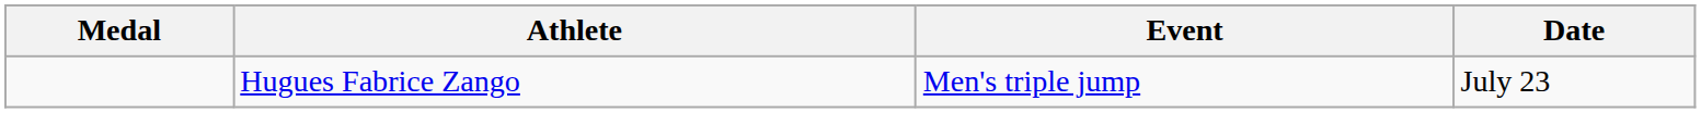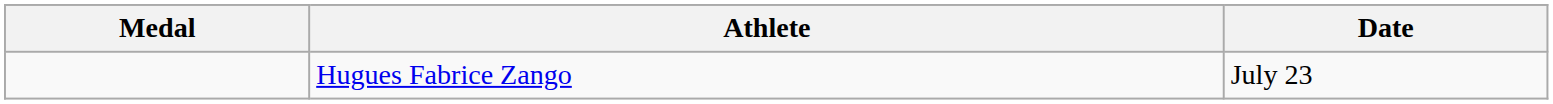- column: Event | Men's triple jump
